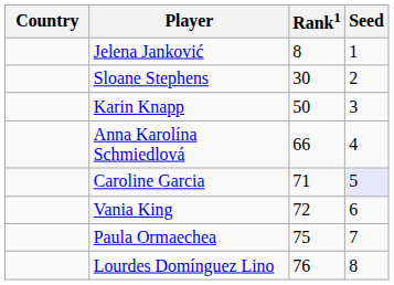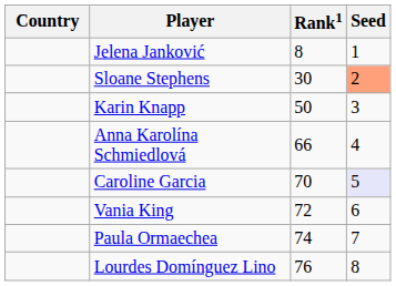Sloane Stephens | Seed: no background -> lightsalmon background
Caroline Garcia | Rank1: 71 -> 70
Paula Ormaechea | Rank1: 75 -> 74
